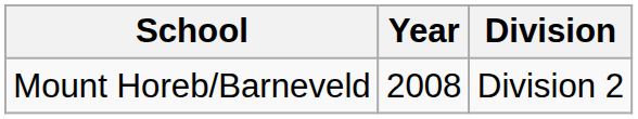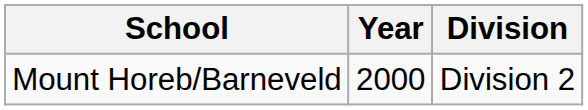Mount Horeb/Barneveld | Year: 2008 -> 2000
